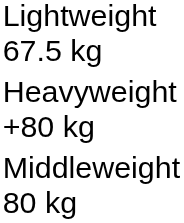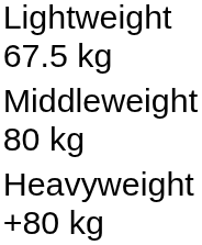rows swapped: Middleweight 80 kg <-> Heavyweight +80 kg
